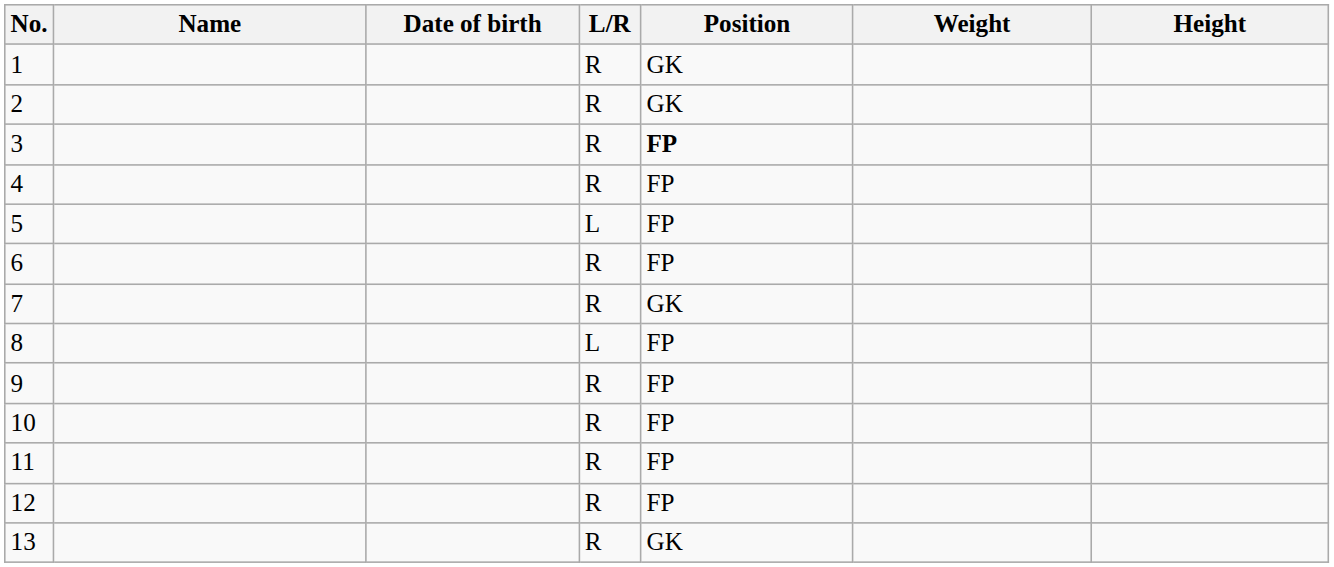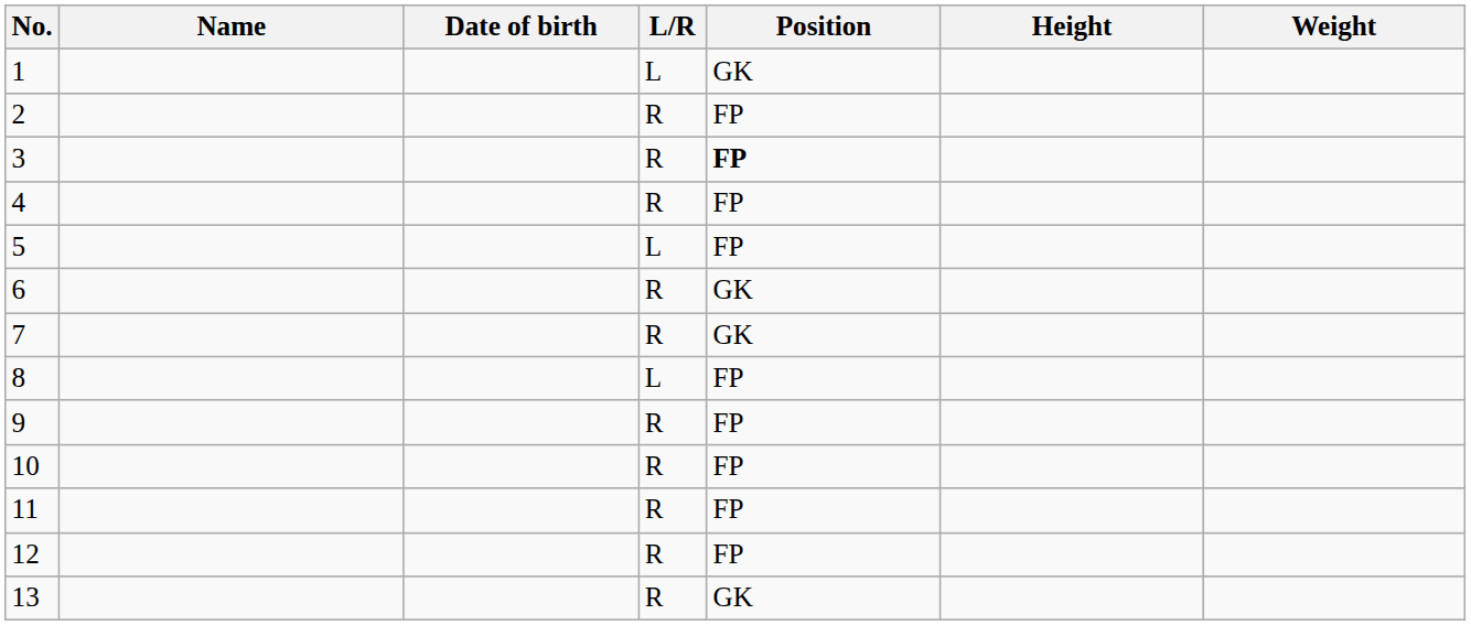columns swapped: Height <-> Weight
1 | L/R: R -> L
2 | Position: GK -> FP
6 | Position: FP -> GK
